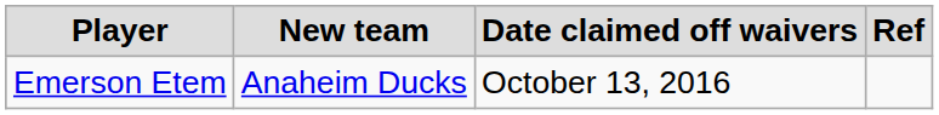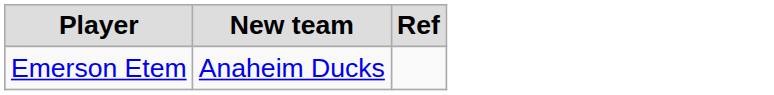- column: Date claimed off waivers | October 13, 2016
